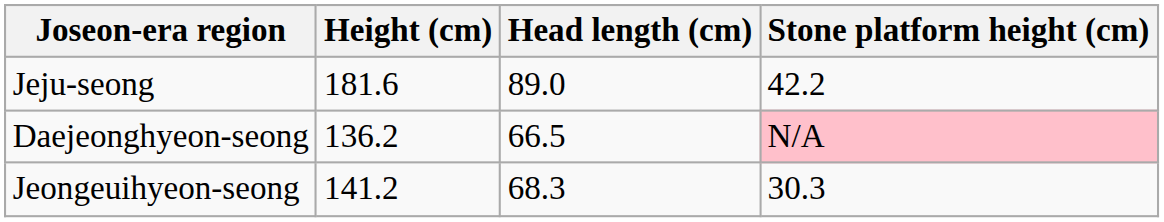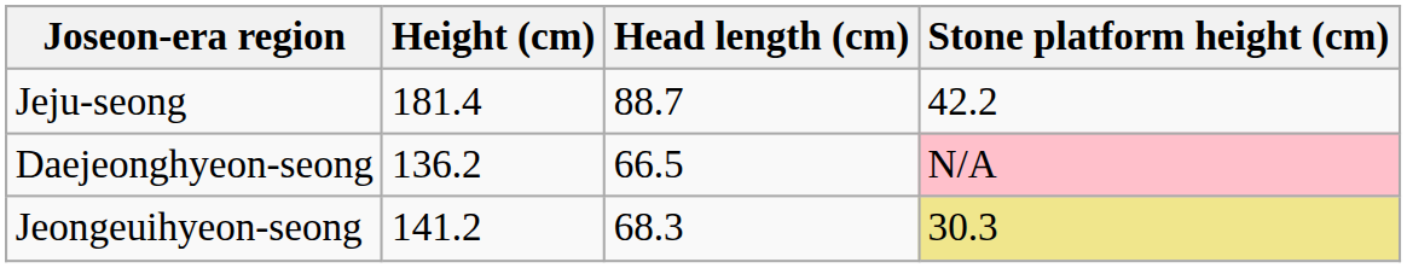Jeju-seong | Height (cm): 181.6 -> 181.4
Jeju-seong | Head length (cm): 89.0 -> 88.7
Jeongeuihyeon-seong | Stone platform height (cm): no background -> khaki background
